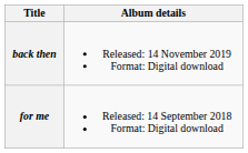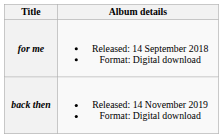rows swapped: for me <-> back then
